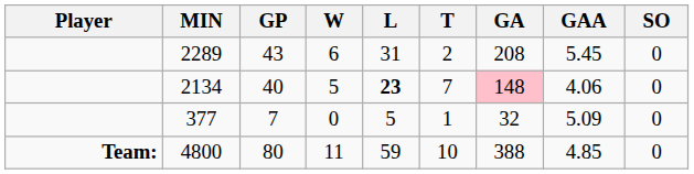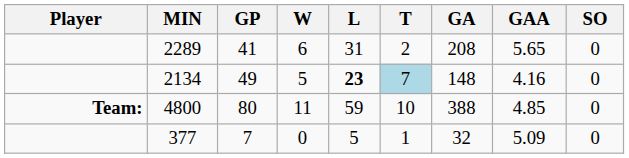2289 | GP: 43 -> 41
2289 | GAA: 5.45 -> 5.65
2134 | GP: 40 -> 49
2134 | T: no background -> lightblue background
2134 | GA: pink background -> no background
2134 | GAA: 4.06 -> 4.16
rows swapped: 377 <-> 4800
